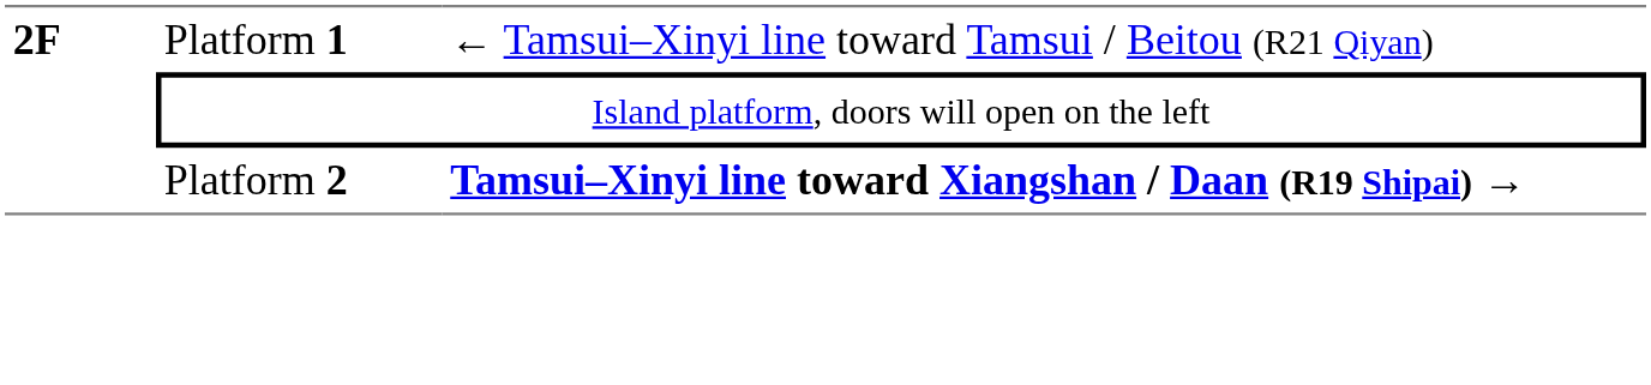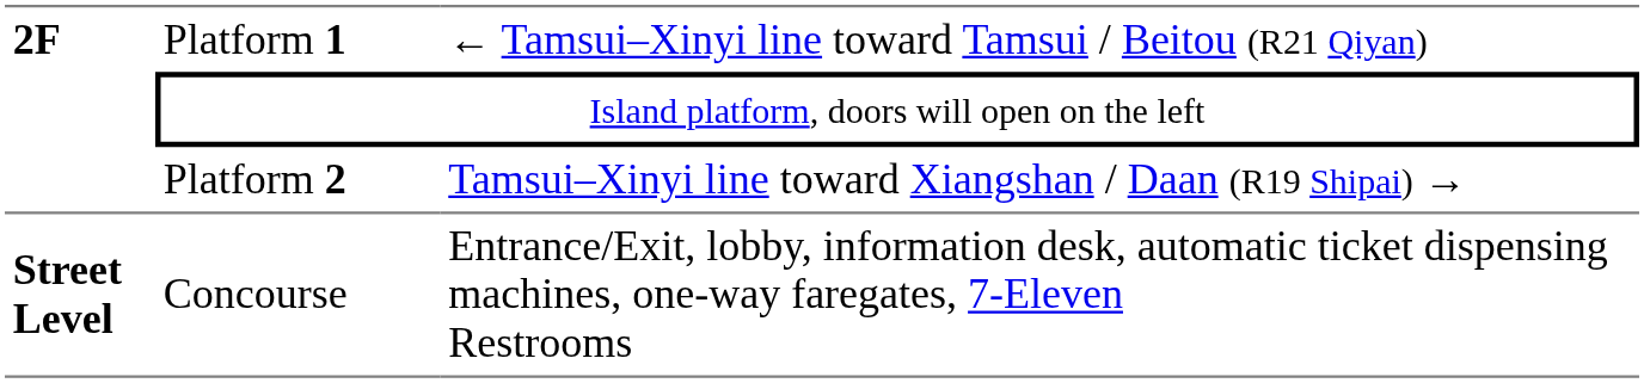Platform 2 | column 3: bold -> normal
+ row: Street Level | Concourse | Entrance/Exit, lobby, information desk, automatic ticket dispensing machines, one-way faregates, 7-Eleven Restrooms
